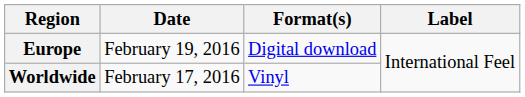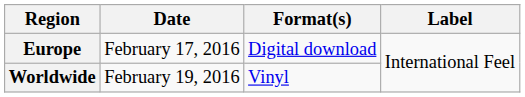Europe | Date: February 19, 2016 -> February 17, 2016
Worldwide | Date: February 17, 2016 -> February 19, 2016
